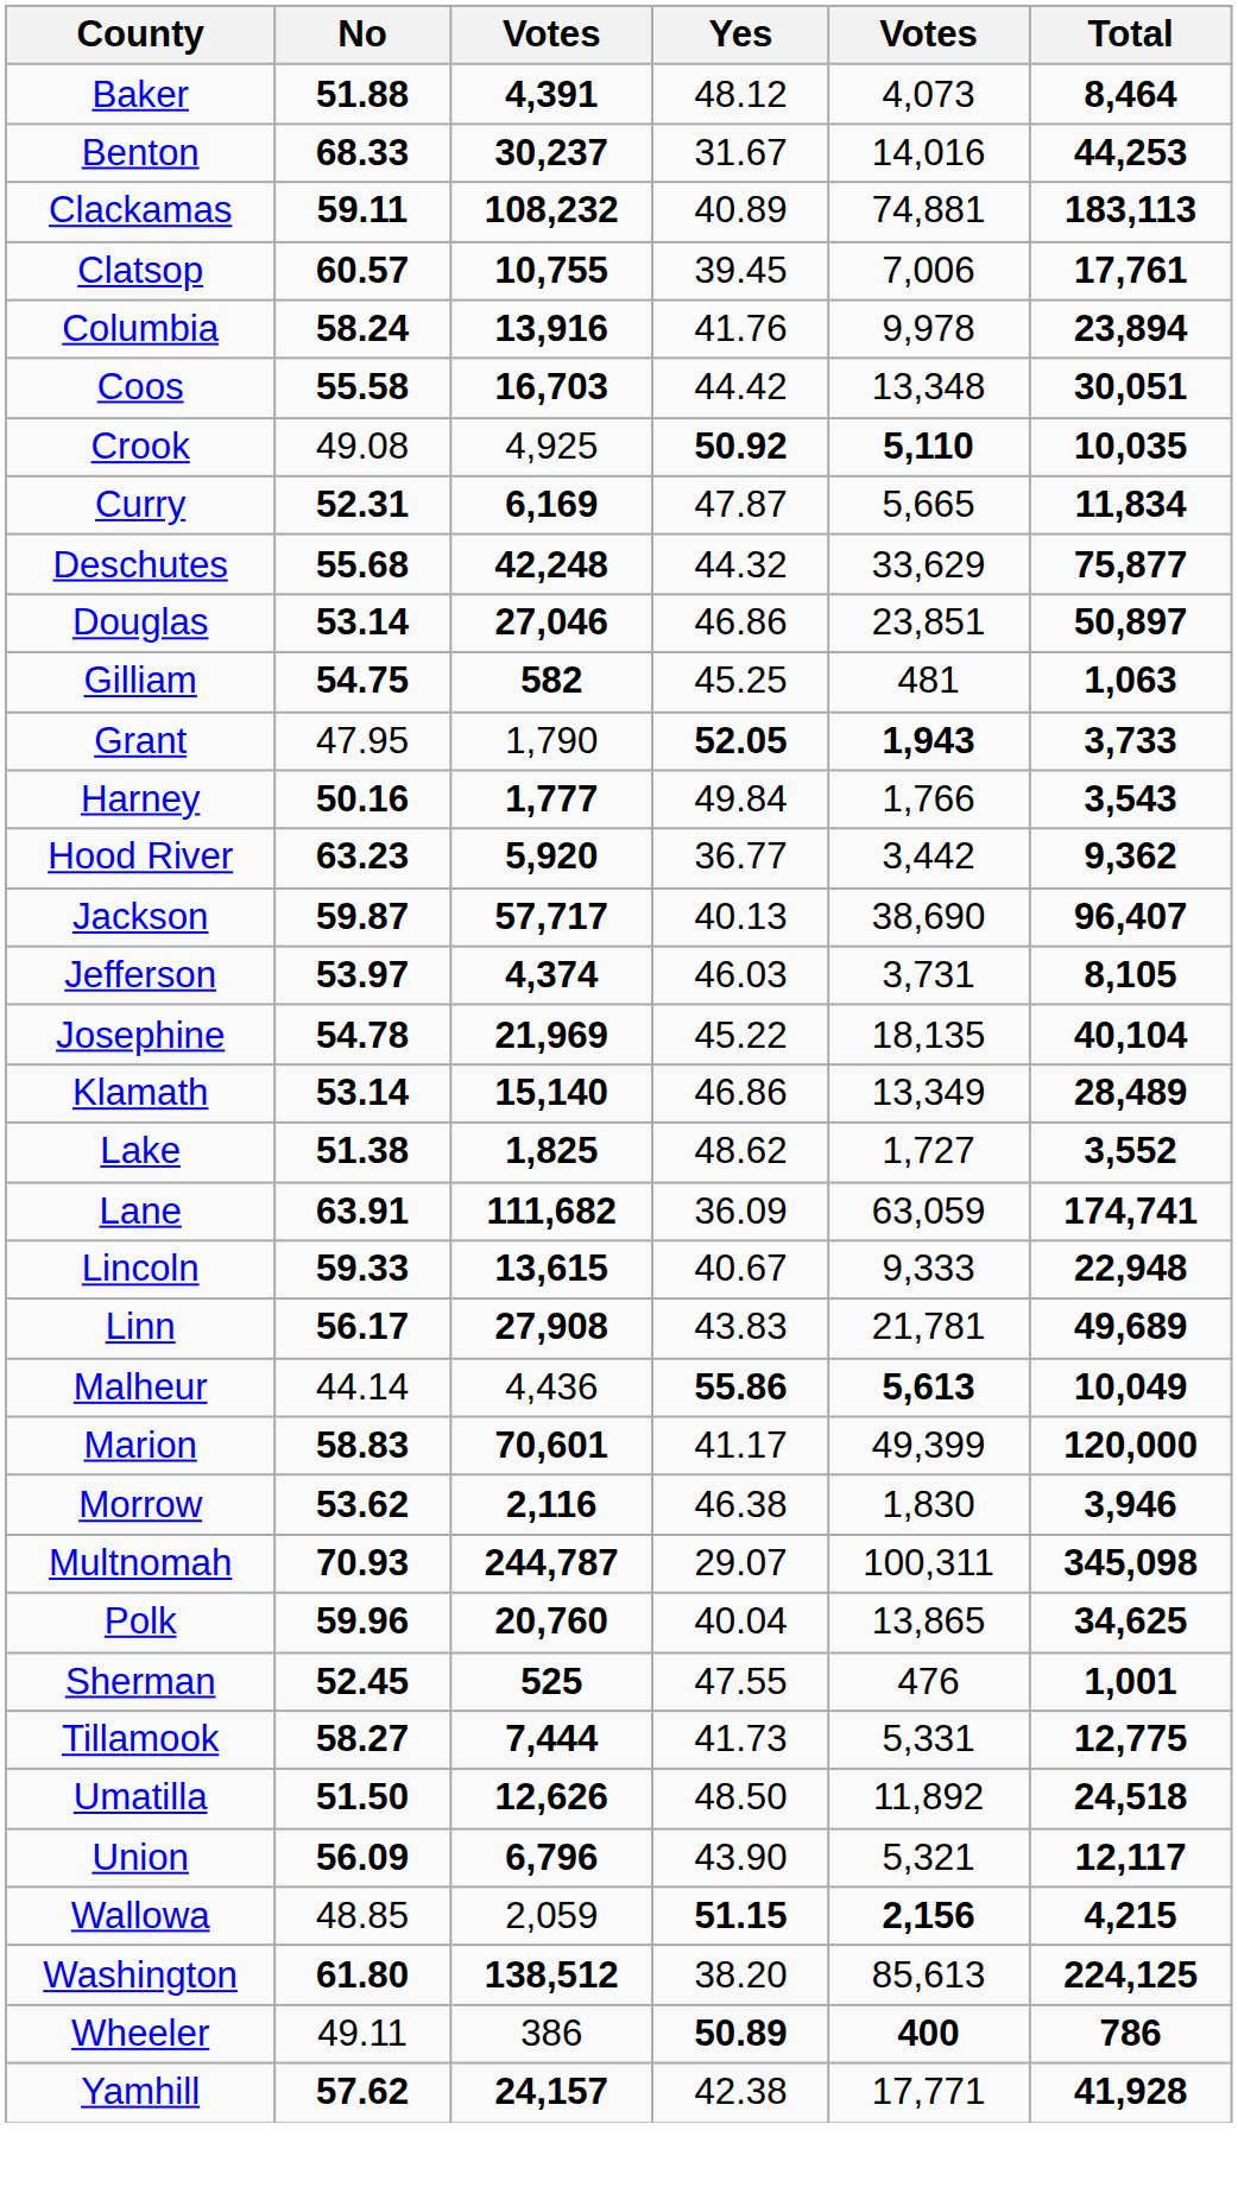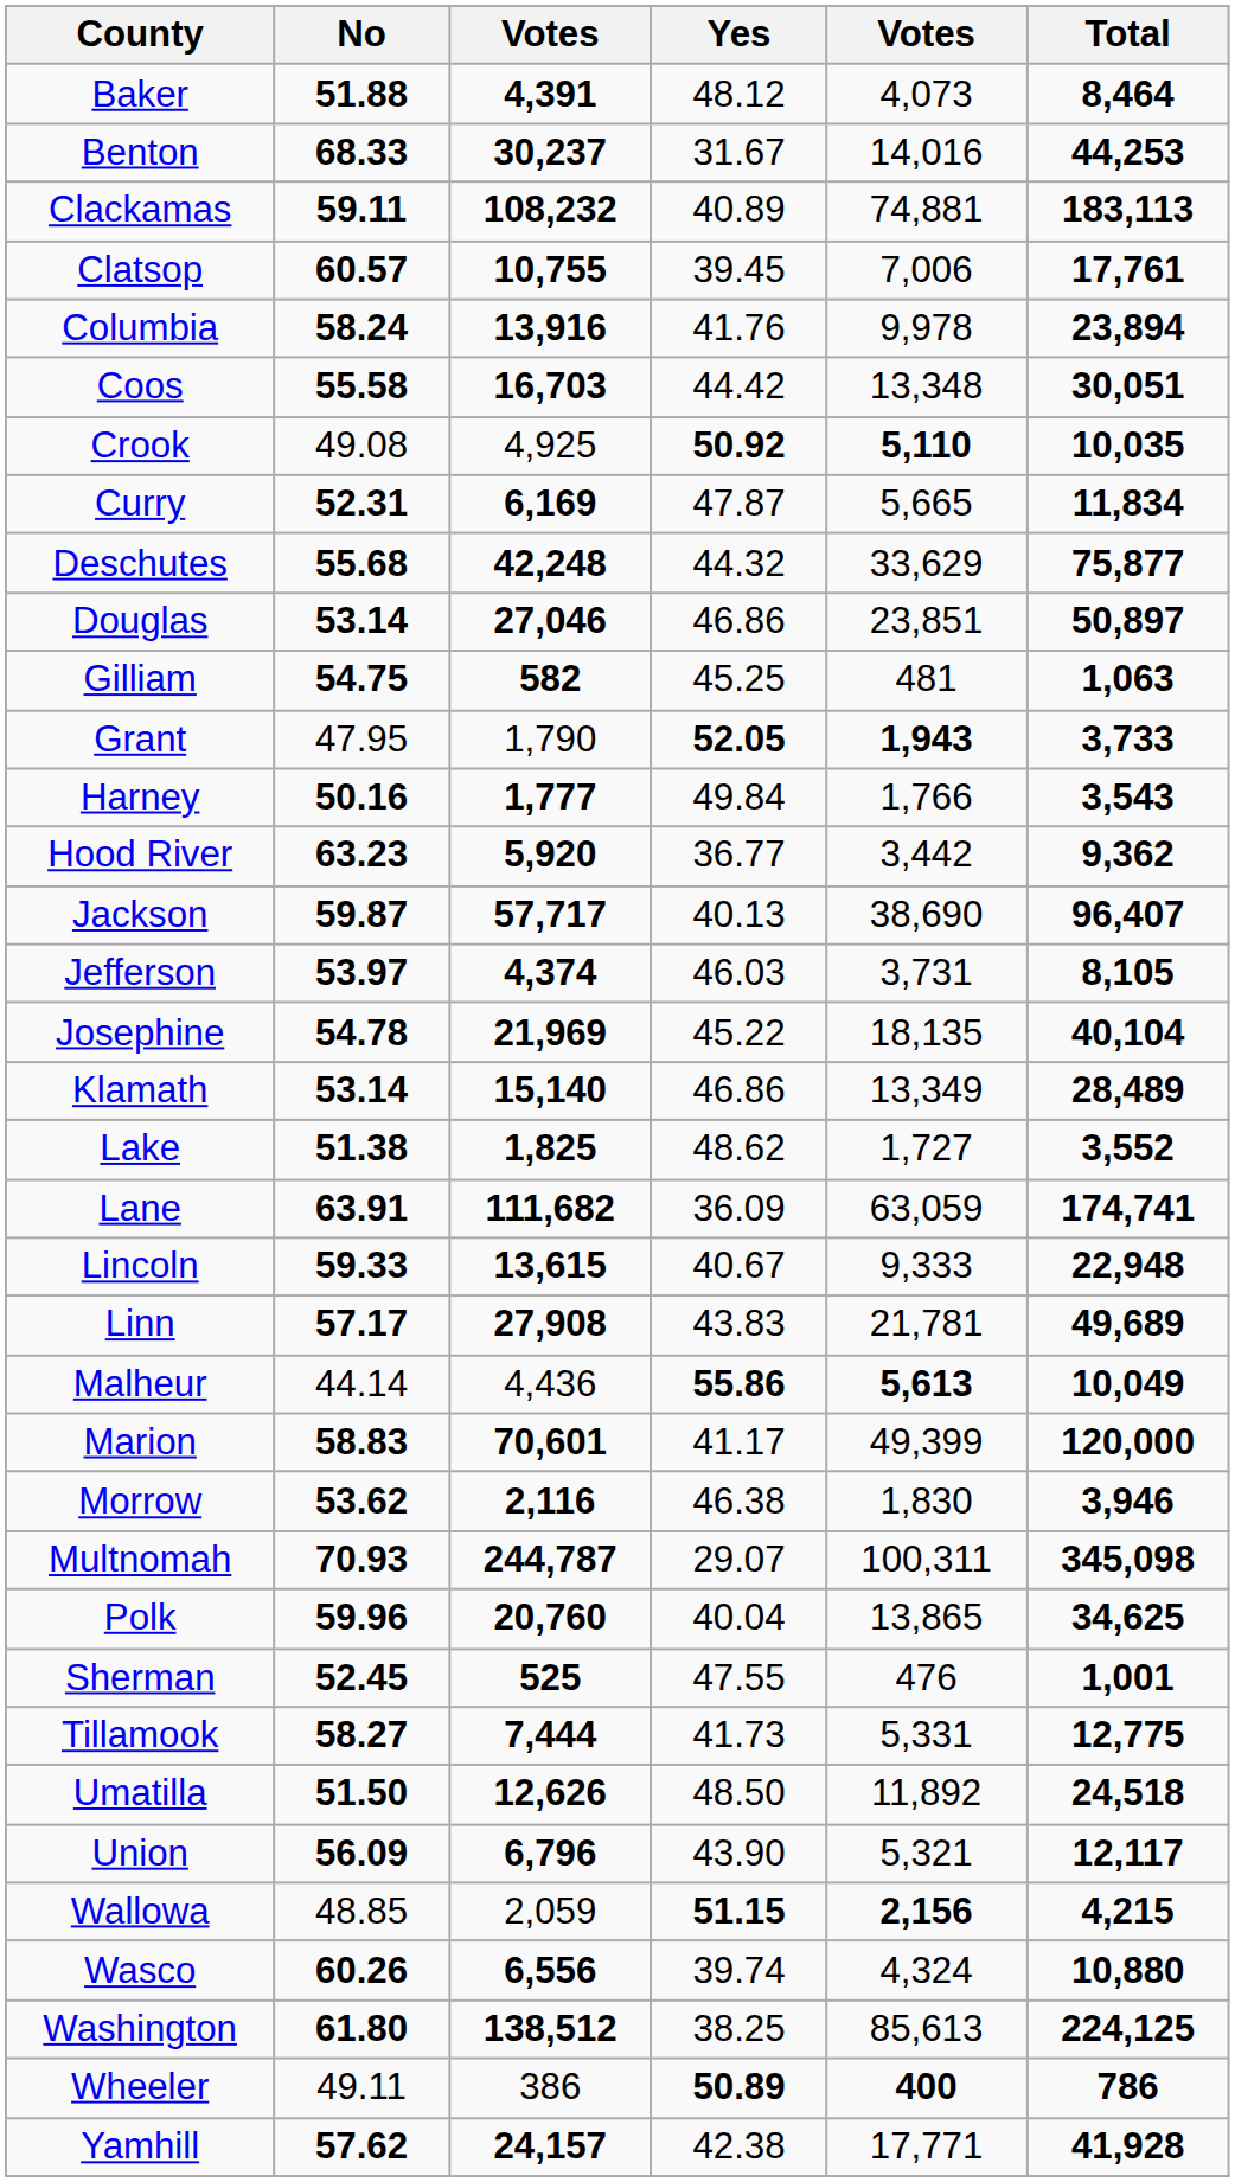Linn | No: 56.17 -> 57.17
+ row: Wasco | 60.26 | 6,556 | 39.74 | 4,324 | 10,880
Washington | Yes: 38.20 -> 38.25
